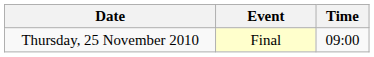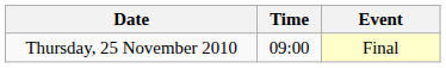columns swapped: Time <-> Event
